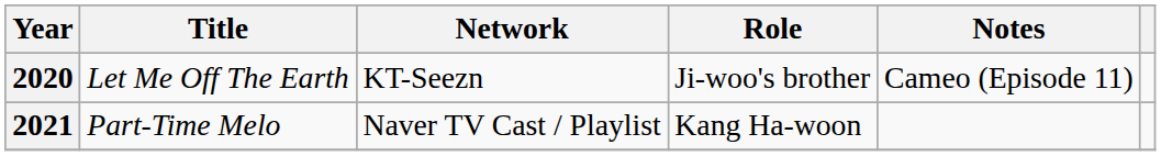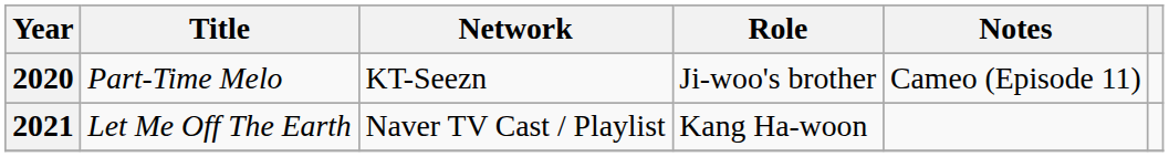2020 | Title: Let Me Off The Earth -> Part-Time Melo
2021 | Title: Part-Time Melo -> Let Me Off The Earth
